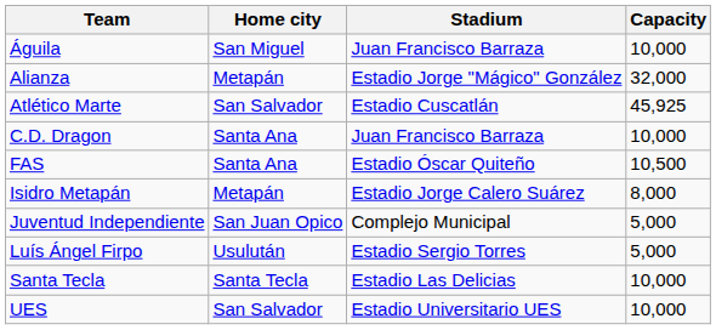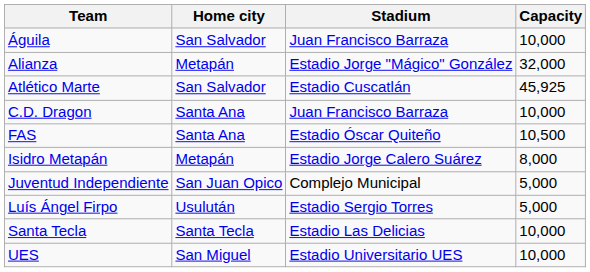Águila | Home city: San Miguel -> San Salvador
UES | Home city: San Salvador -> San Miguel
